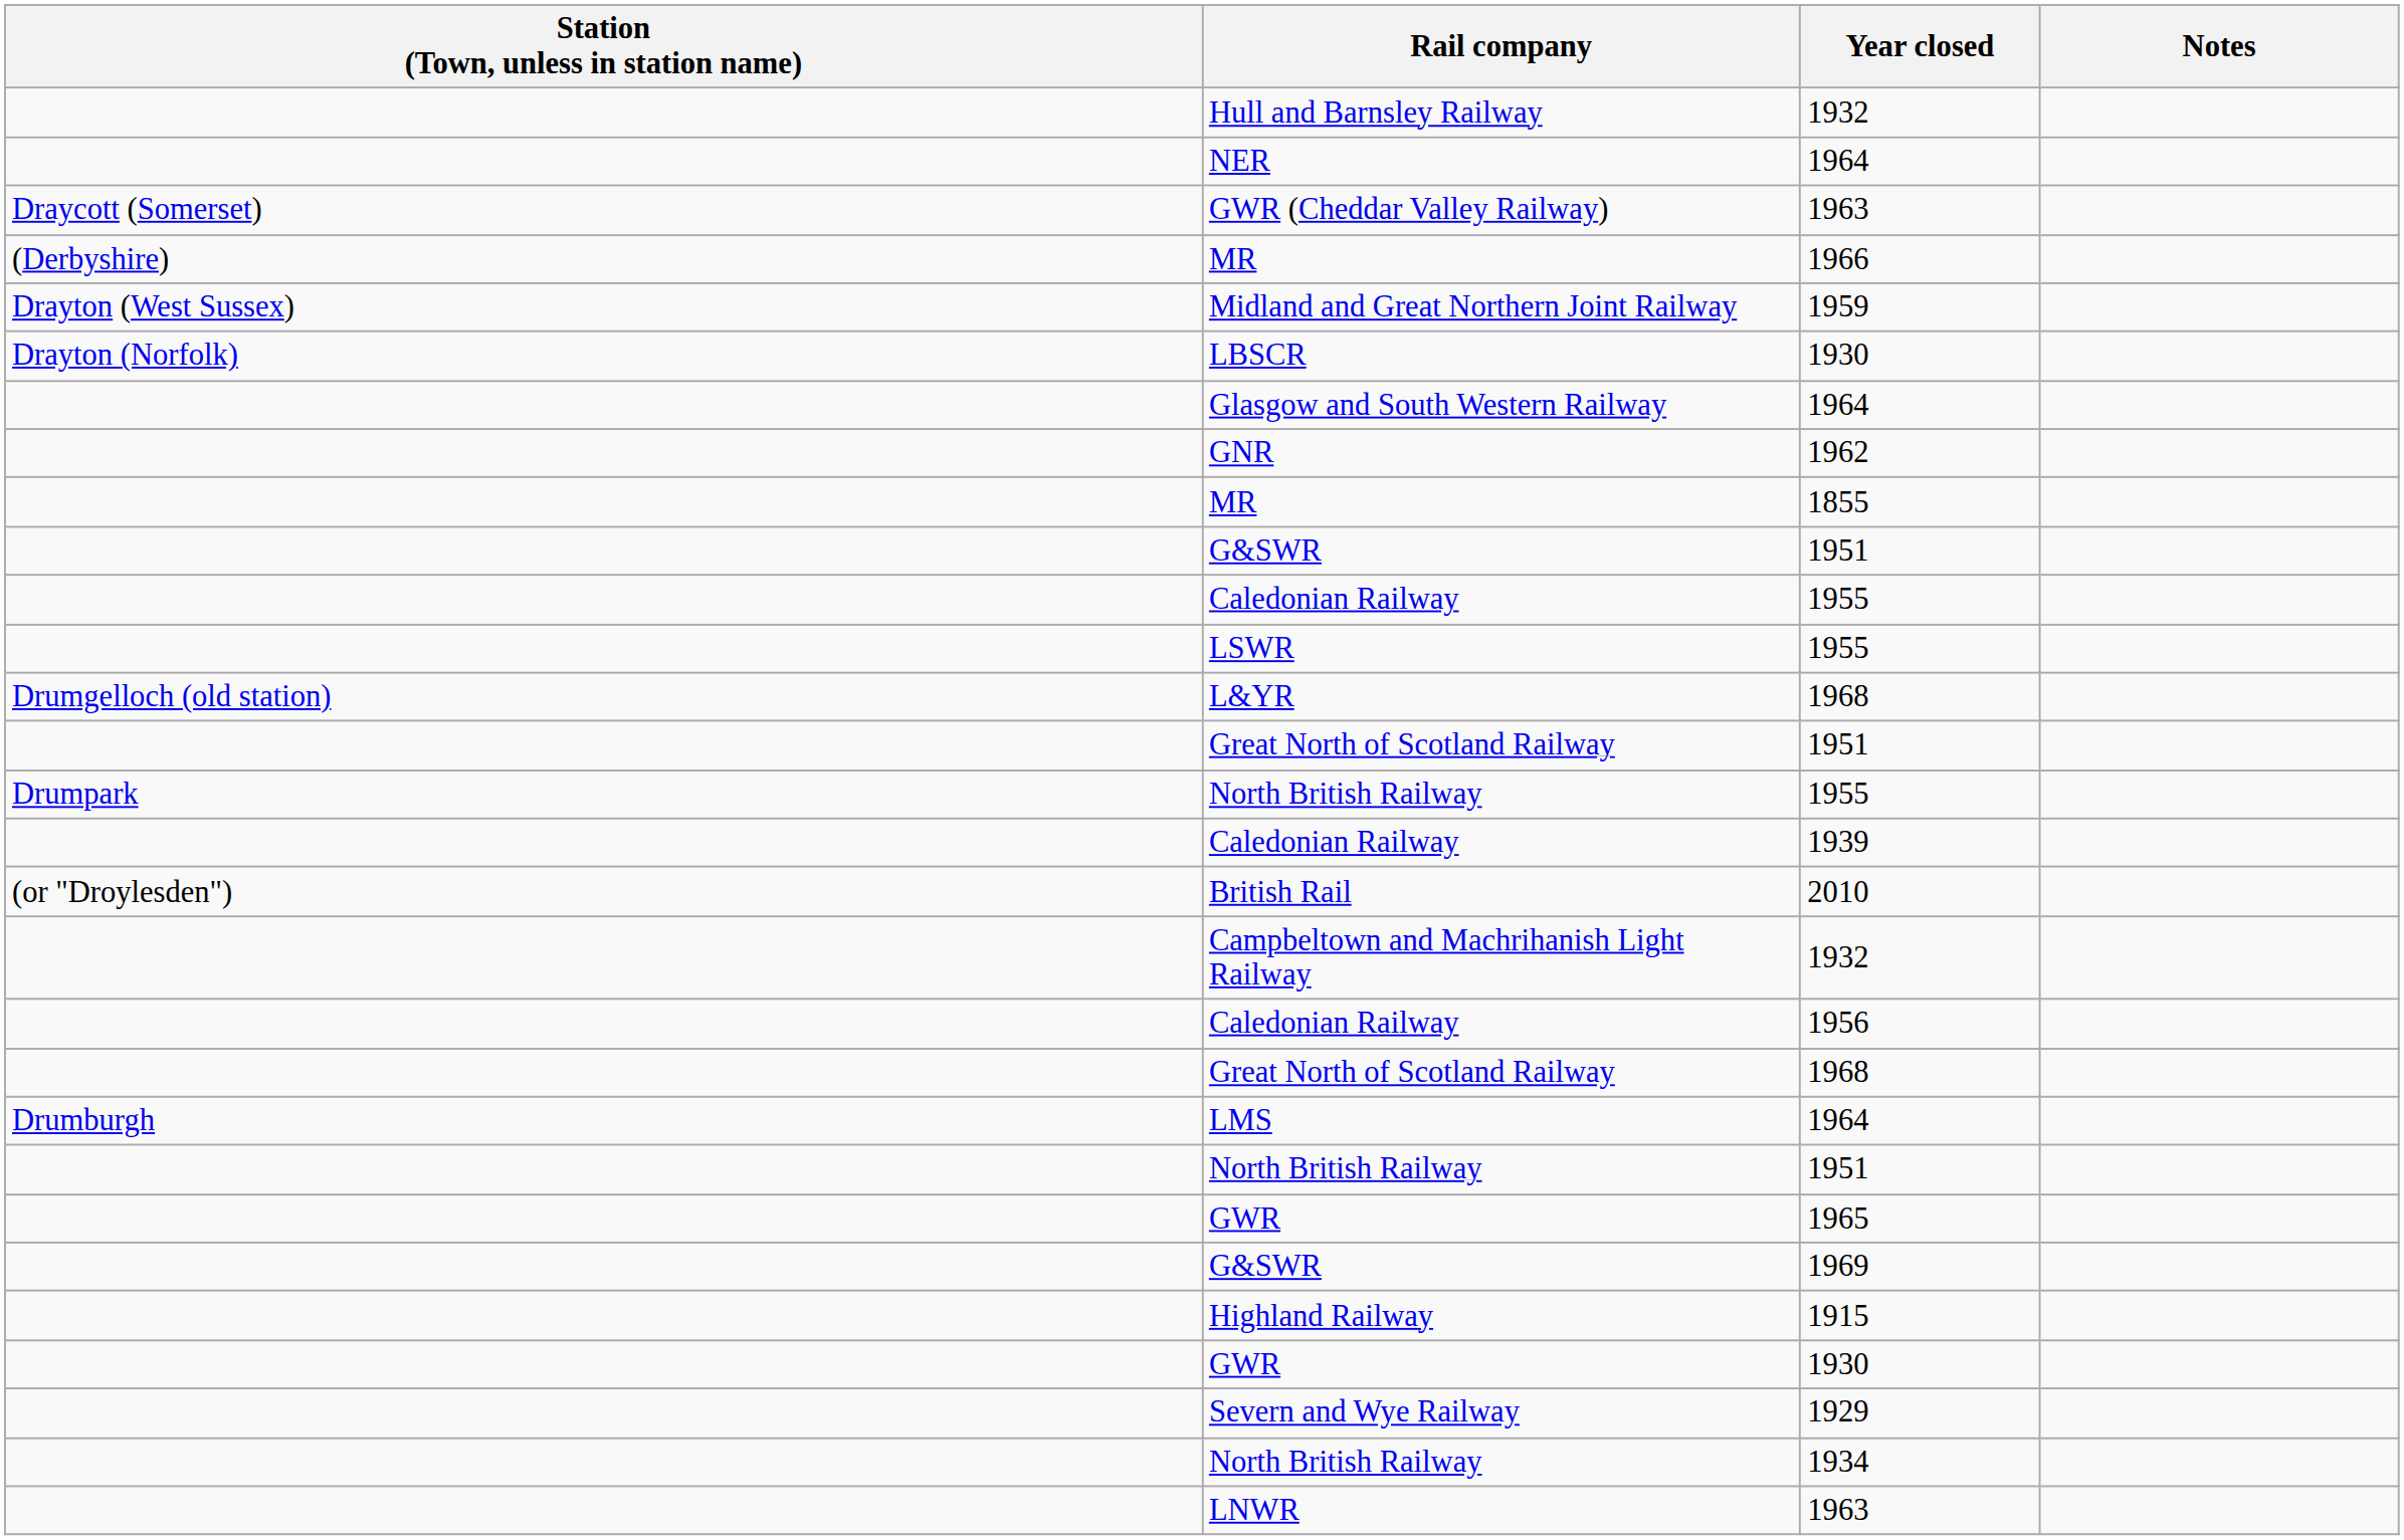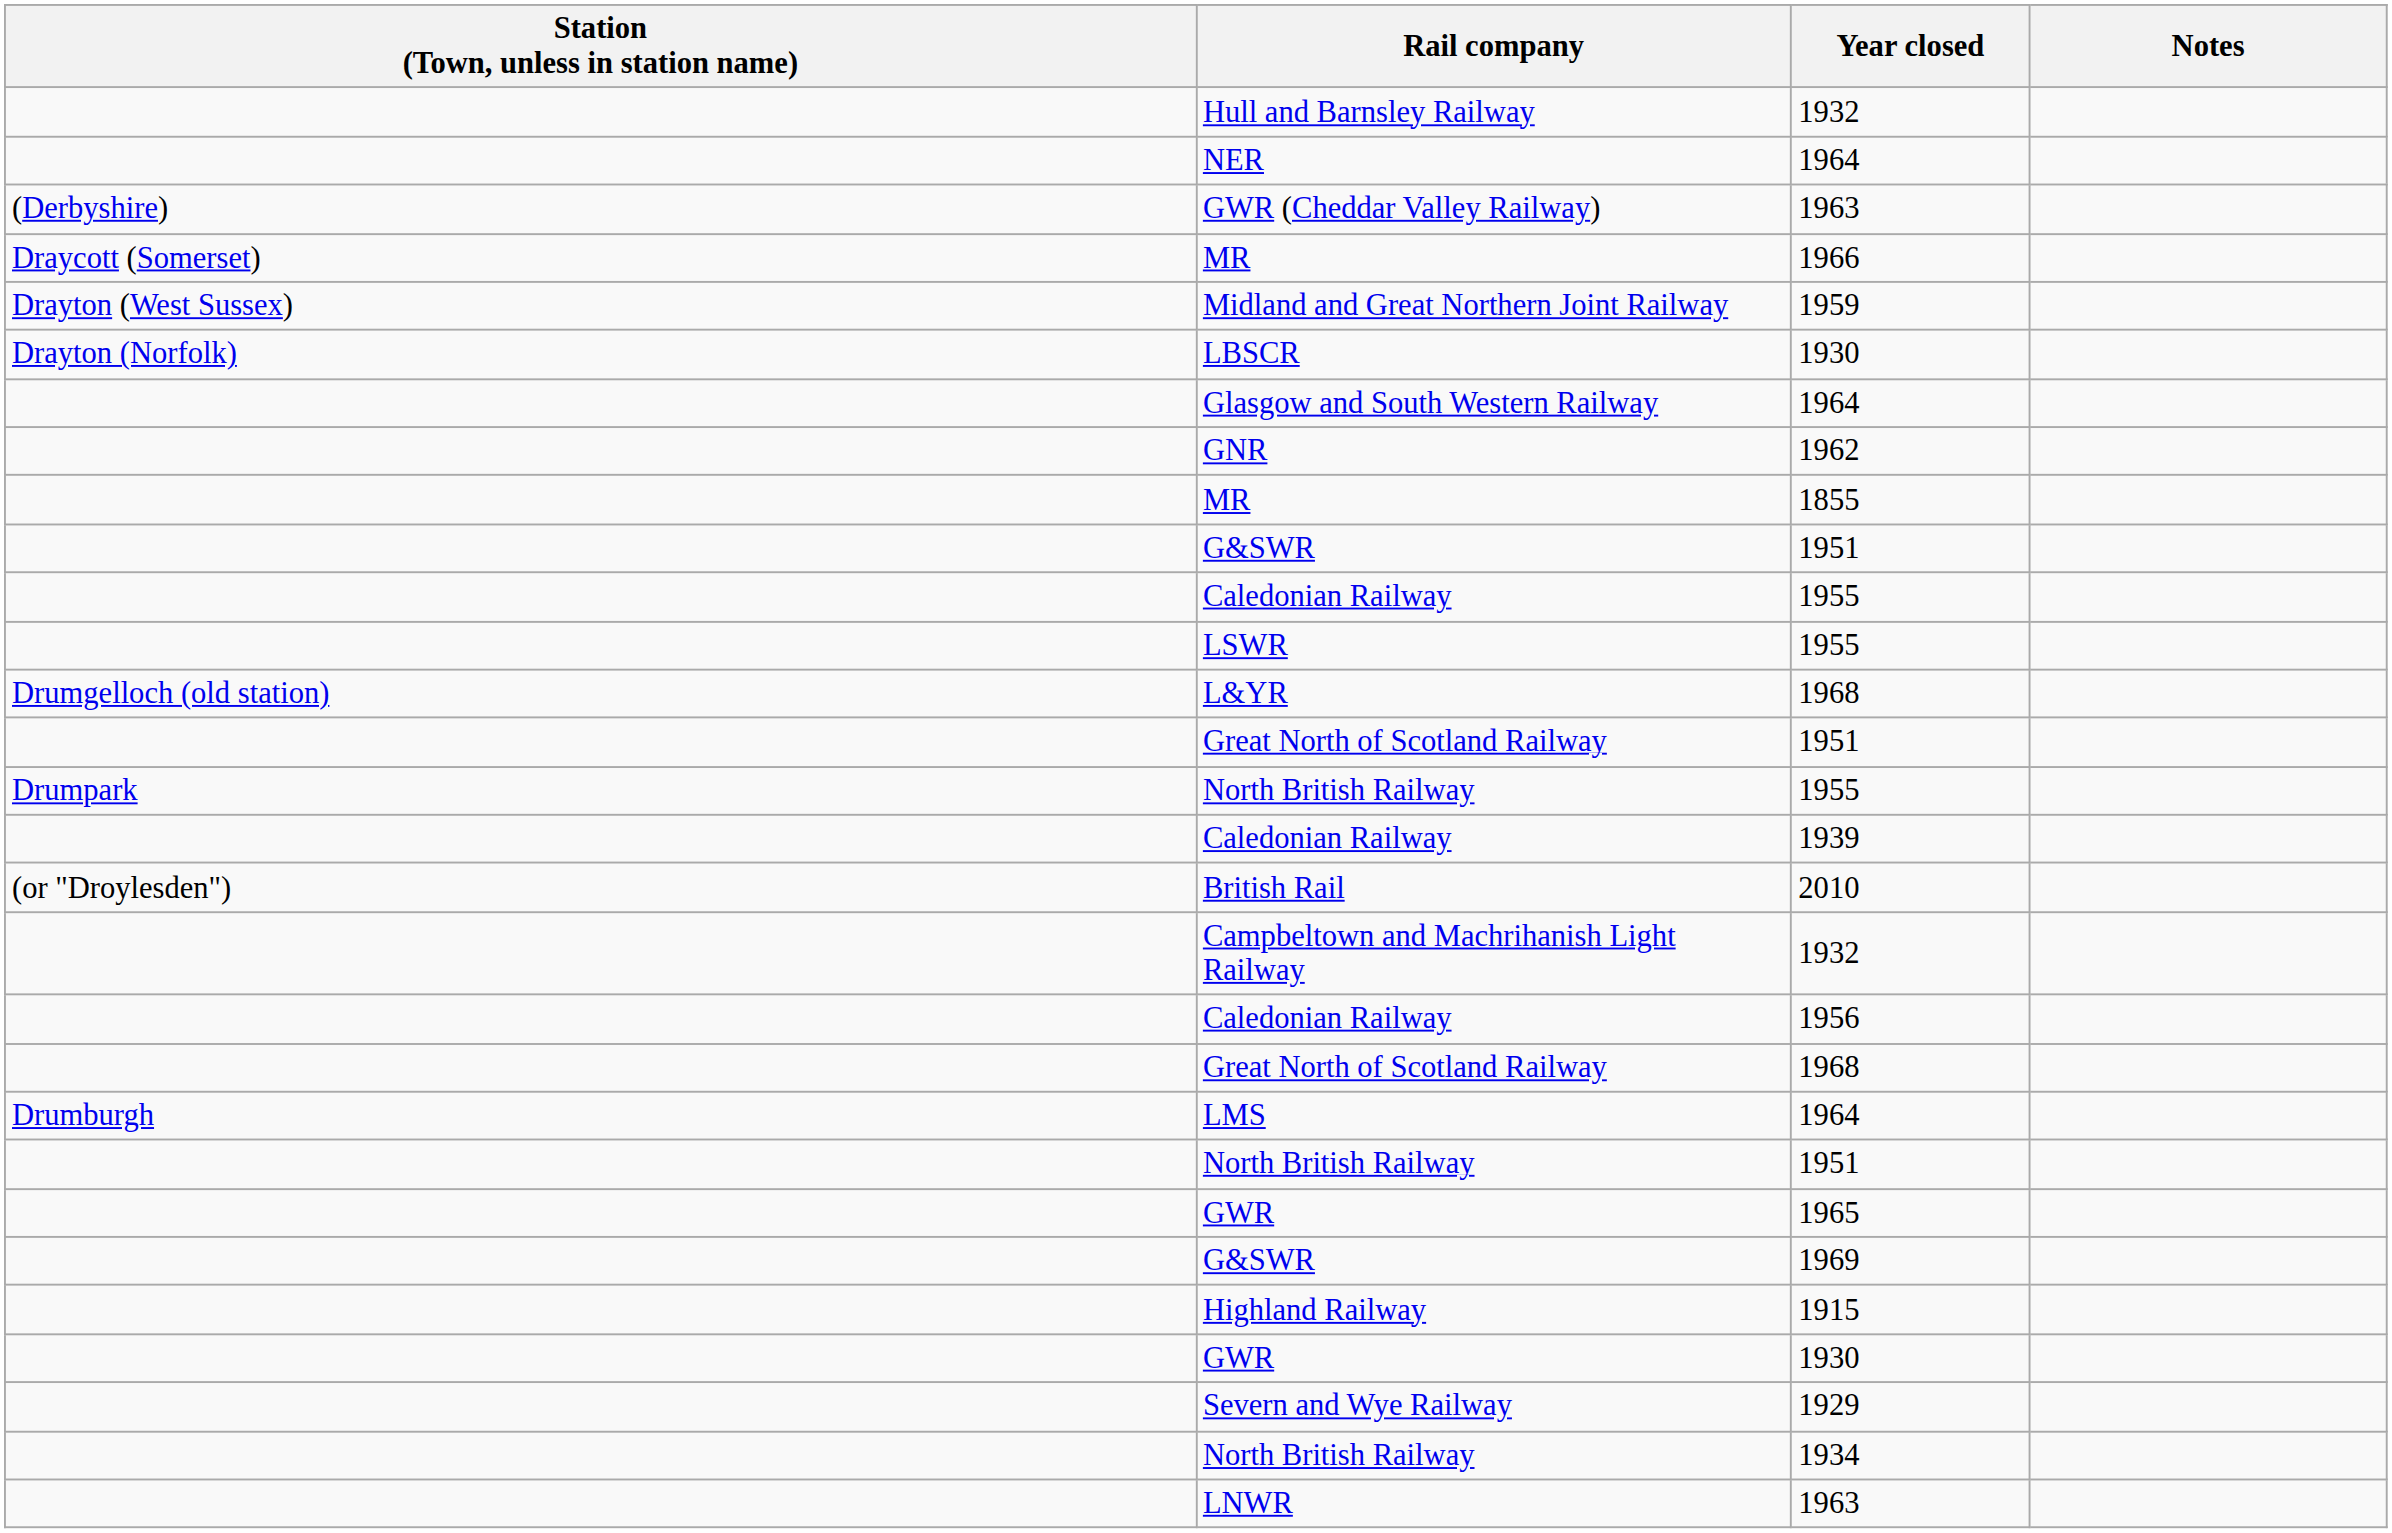GWR (Cheddar Valley Railway) | Station (Town, unless in station name): Draycott (Somerset) -> (Derbyshire)
MR / 1966 | Station (Town, unless in station name): (Derbyshire) -> Draycott (Somerset)
